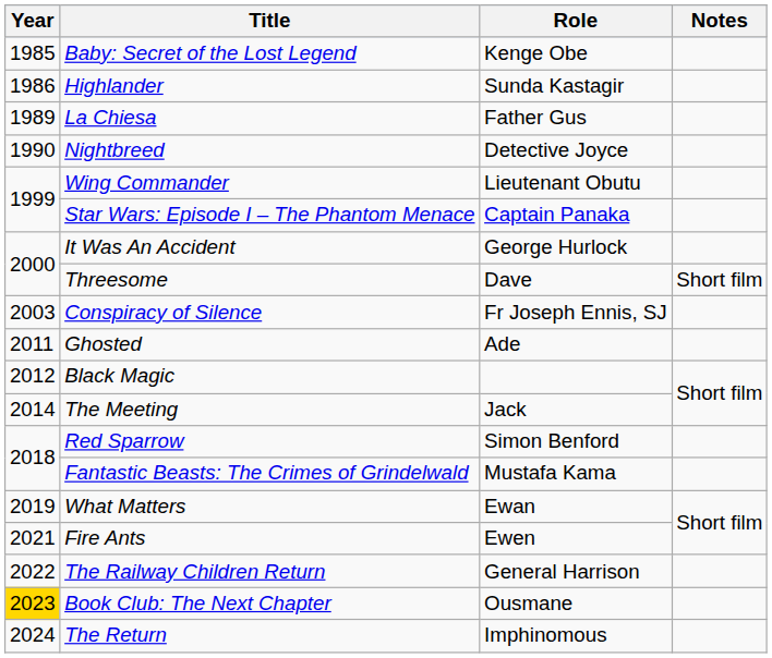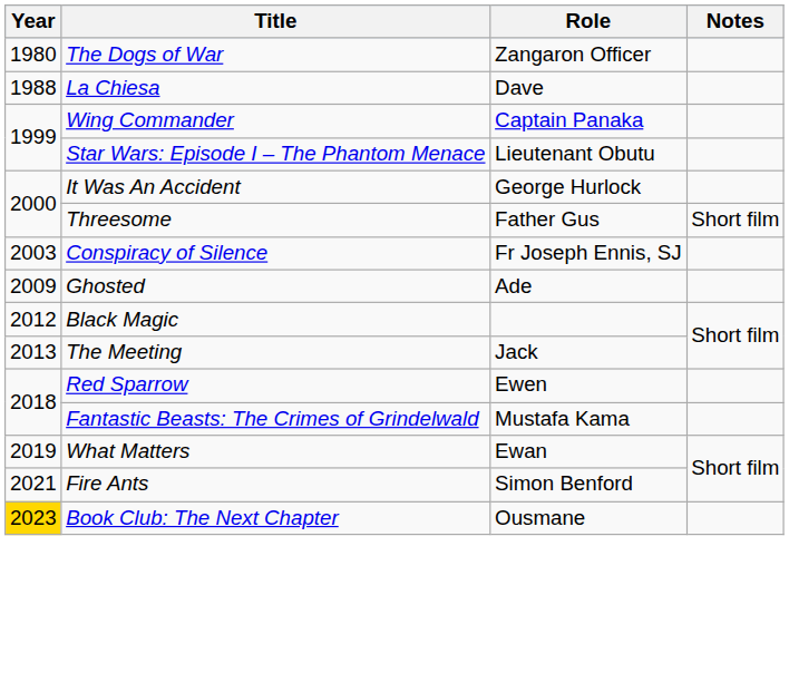+ row: 1980 | The Dogs of War | Zangaron Officer
- row: 1985 | Baby: Secret of the Lost Legend | Kenge Obe
- row: 1986 | Highlander | Sunda Kastagir
La Chiesa | Year: 1989 -> 1988
La Chiesa | Role: Father Gus -> Dave
- row: 1990 | Nightbreed | Detective Joyce
Wing Commander | Role: Lieutenant Obutu -> Captain Panaka
Star Wars: Episode I – The Phantom Menace | Role: Captain Panaka -> Lieutenant Obutu
Threesome | Role: Dave -> Father Gus
Ghosted | Year: 2011 -> 2009
The Meeting | Year: 2014 -> 2013
Red Sparrow | Role: Simon Benford -> Ewen
Fire Ants | Role: Ewen -> Simon Benford
- row: 2022 | The Railway Children Return | General Harrison
- row: 2024 | The Return | Imphinomous
